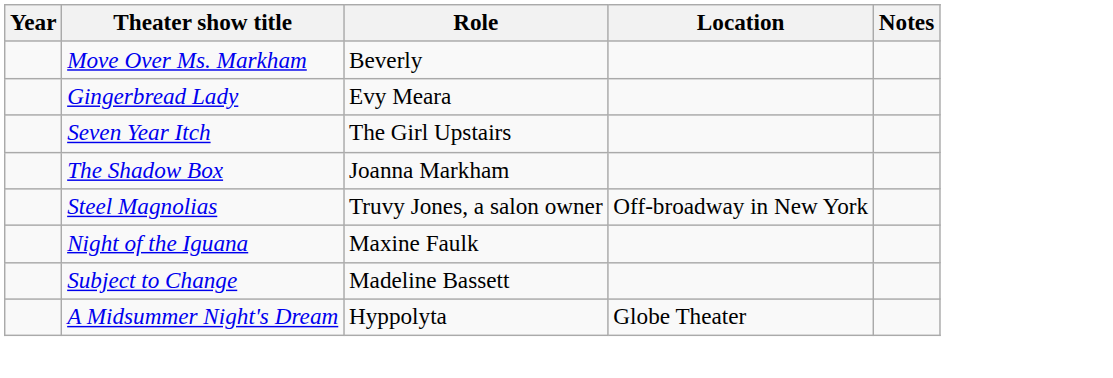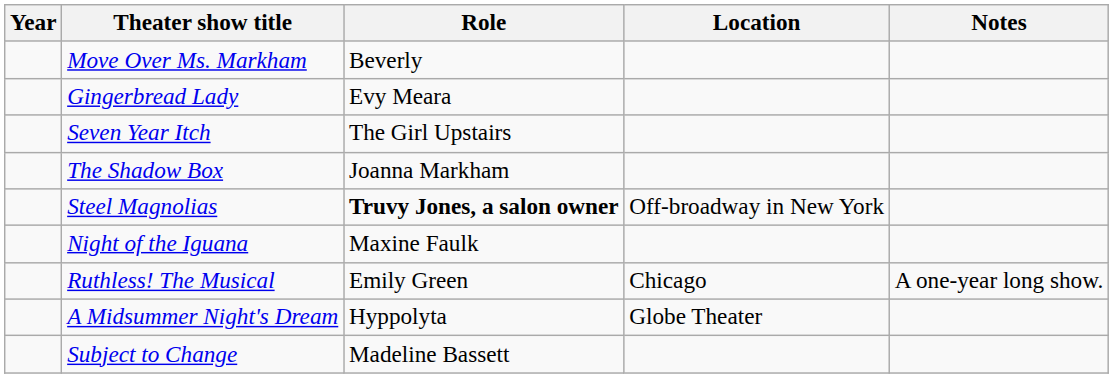Steel Magnolias | Role: normal -> bold
+ row: Ruthless! The Musical | Emily Green | Chicago | A one-year long show.
rows swapped: A Midsummer Night's Dream <-> Subject to Change
